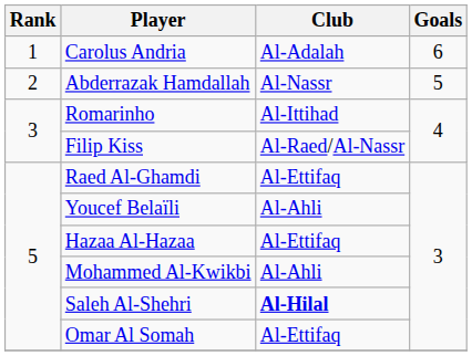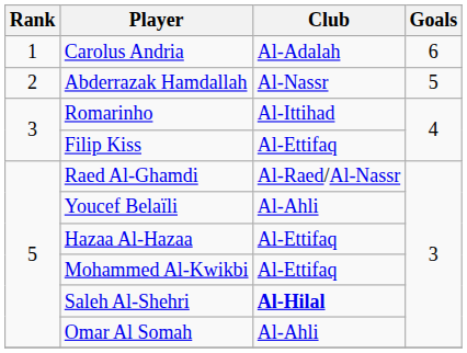Filip Kiss | Club: Al-Raed/Al-Nassr -> Al-Ettifaq
Raed Al-Ghamdi | Club: Al-Ettifaq -> Al-Raed/Al-Nassr
Mohammed Al-Kwikbi | Club: Al-Ahli -> Al-Ettifaq
Omar Al Somah | Club: Al-Ettifaq -> Al-Ahli
